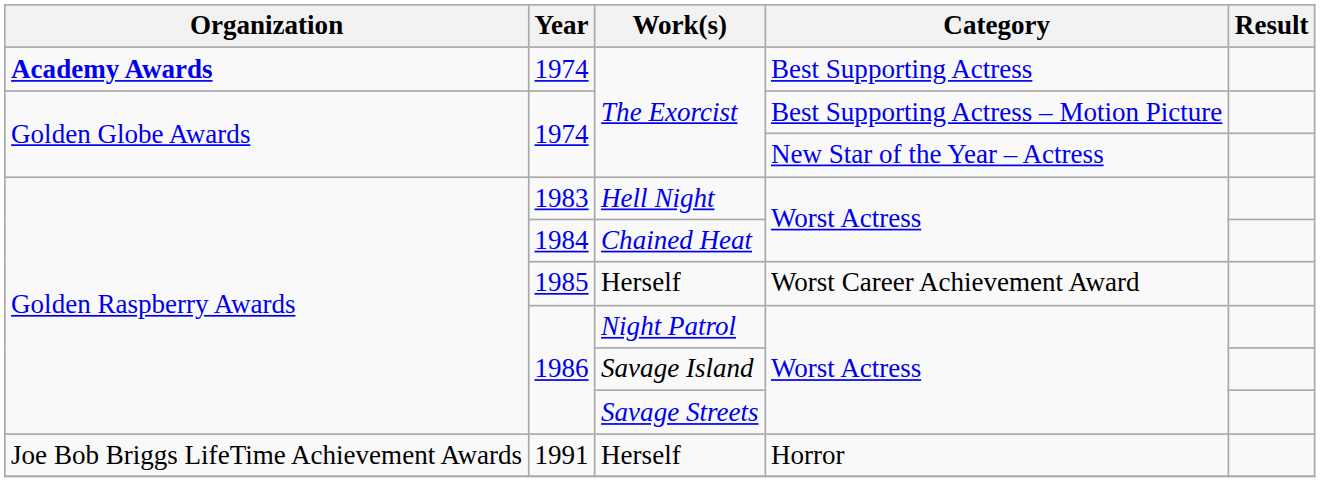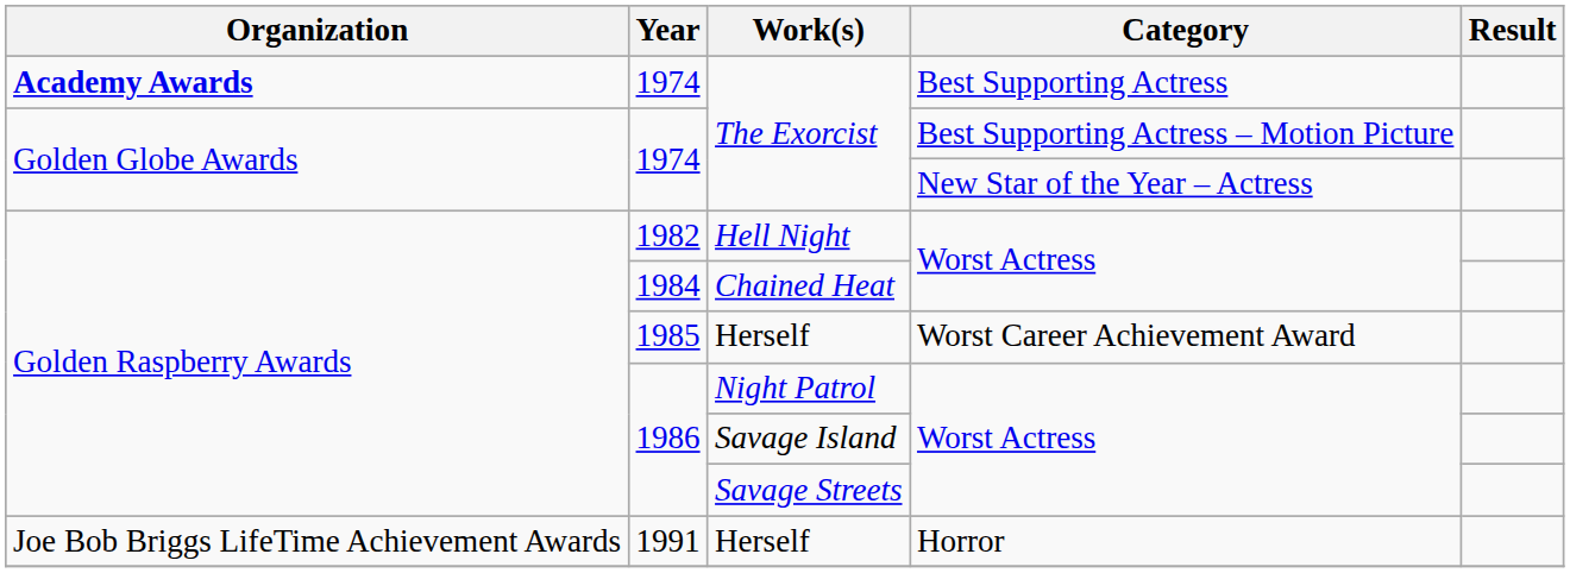Hell Night | Year: 1983 -> 1982
